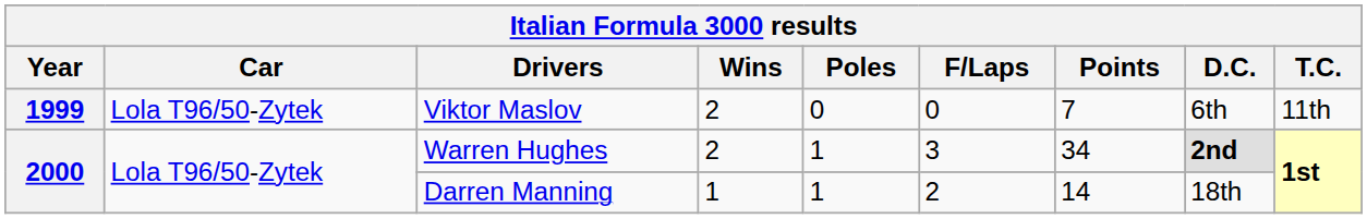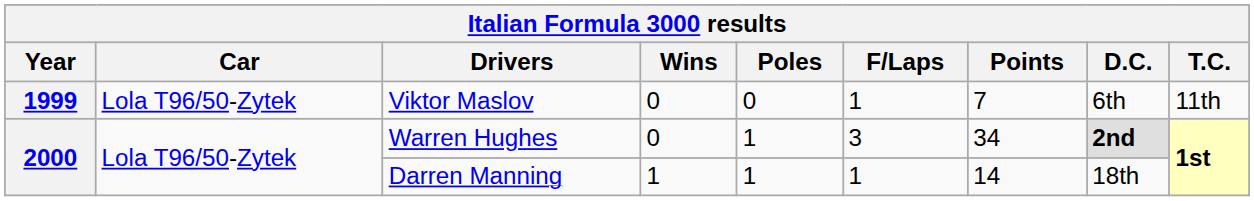Viktor Maslov | Wins: 2 -> 0
Viktor Maslov | F/Laps: 0 -> 1
Warren Hughes | Wins: 2 -> 0
Darren Manning | F/Laps: 2 -> 1
